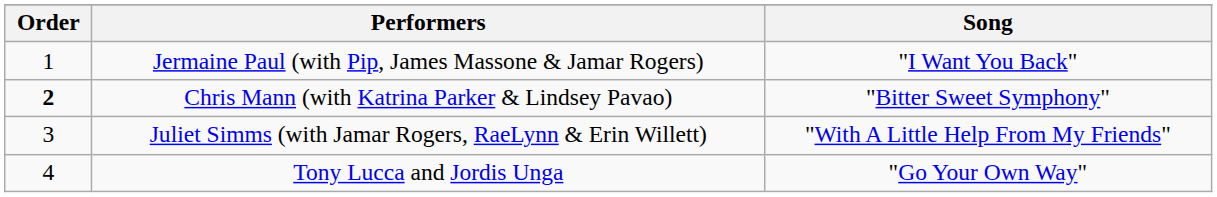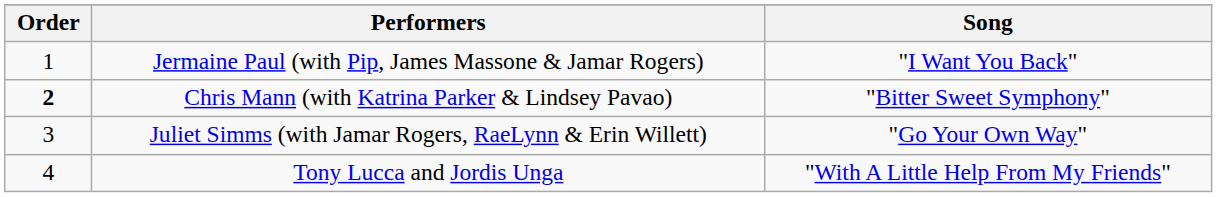Juliet Simms (with Jamar Rogers, RaeLynn & Erin Willett) | Song: "With A Little Help From My Friends" -> "Go Your Own Way"
Tony Lucca and Jordis Unga | Song: "Go Your Own Way" -> "With A Little Help From My Friends"
